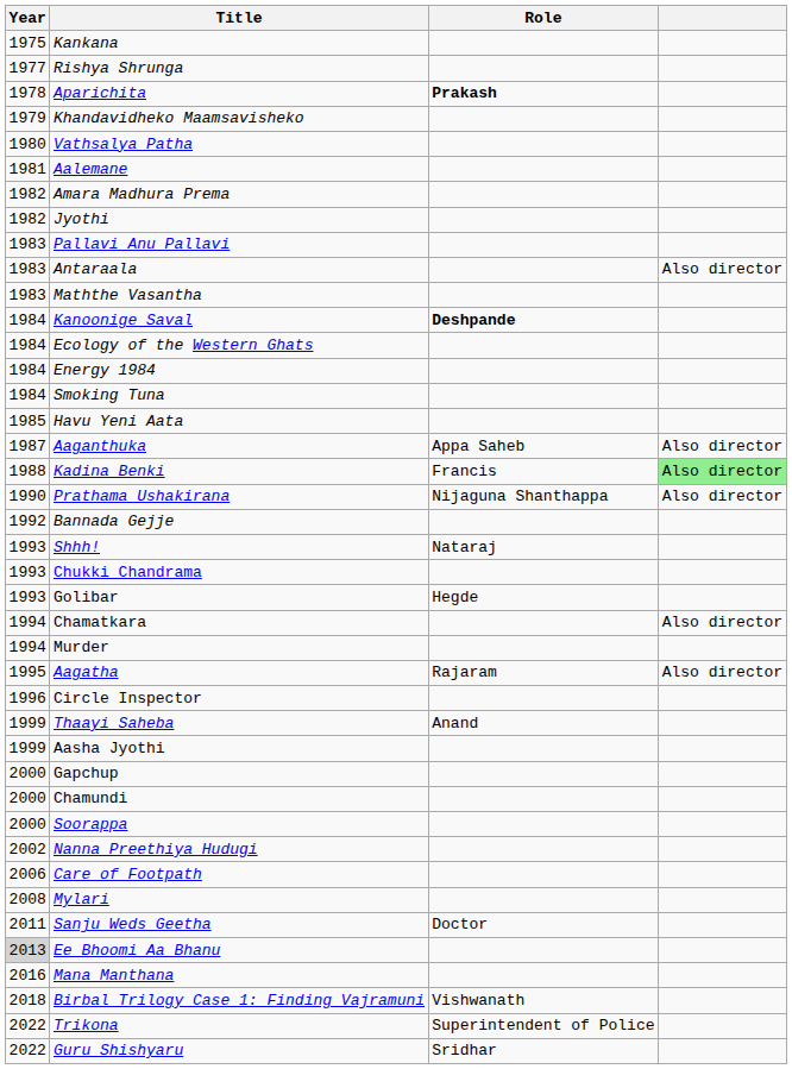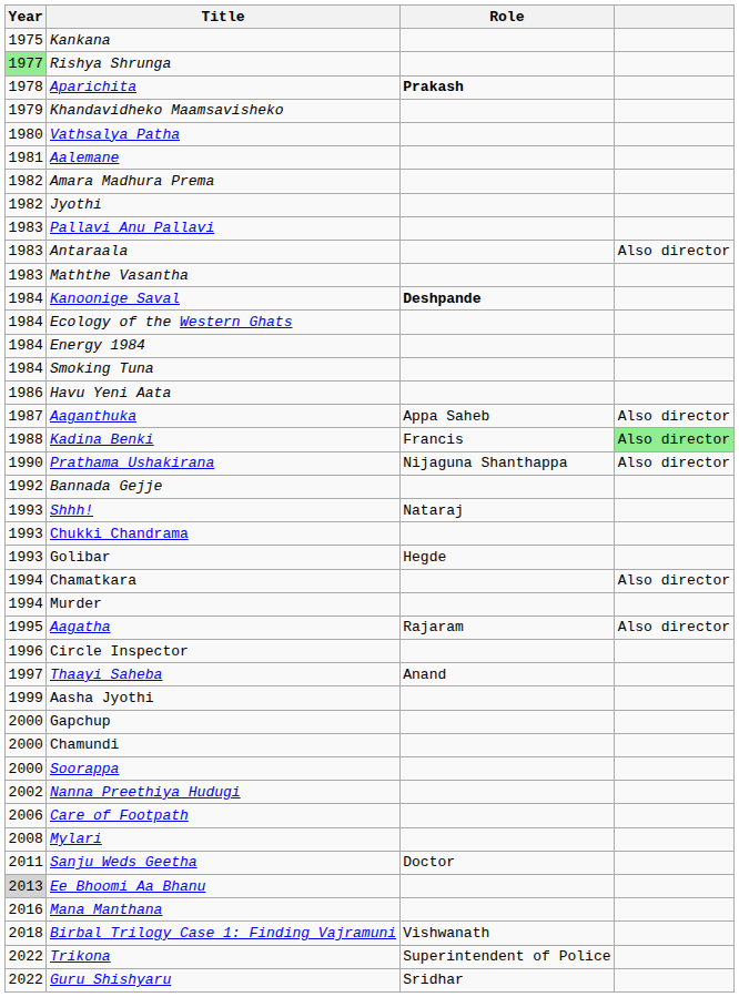Rishya Shrunga | Year: no background -> lightgreen background
Havu Yeni Aata | Year: 1985 -> 1986
Thaayi Saheba | Year: 1999 -> 1997
